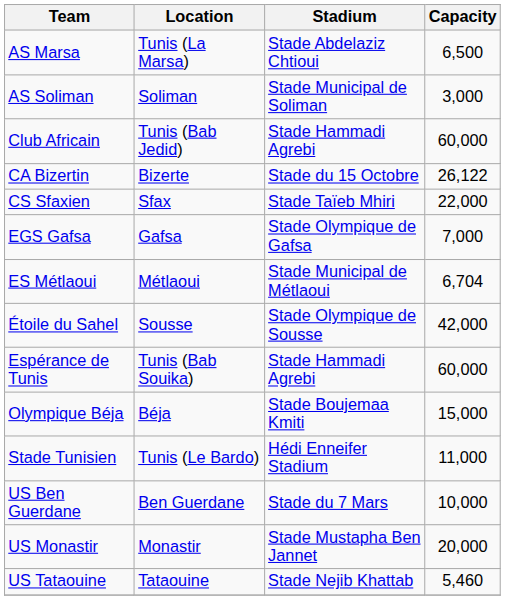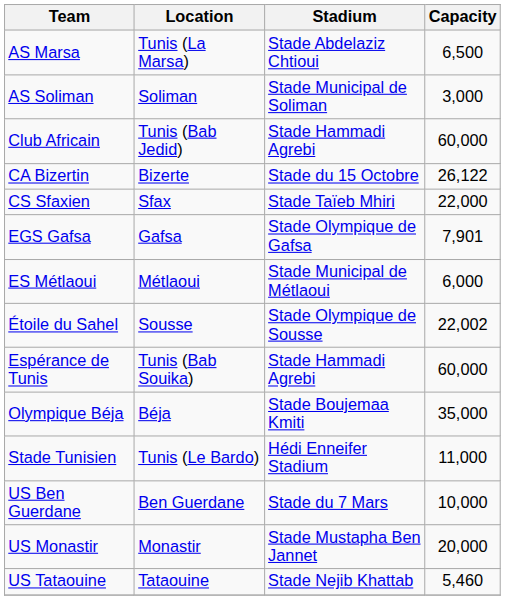EGS Gafsa | Capacity: 7,000 -> 7,901
ES Métlaoui | Capacity: 6,704 -> 6,000
Étoile du Sahel | Capacity: 42,000 -> 22,002
Olympique Béja | Capacity: 15,000 -> 35,000
